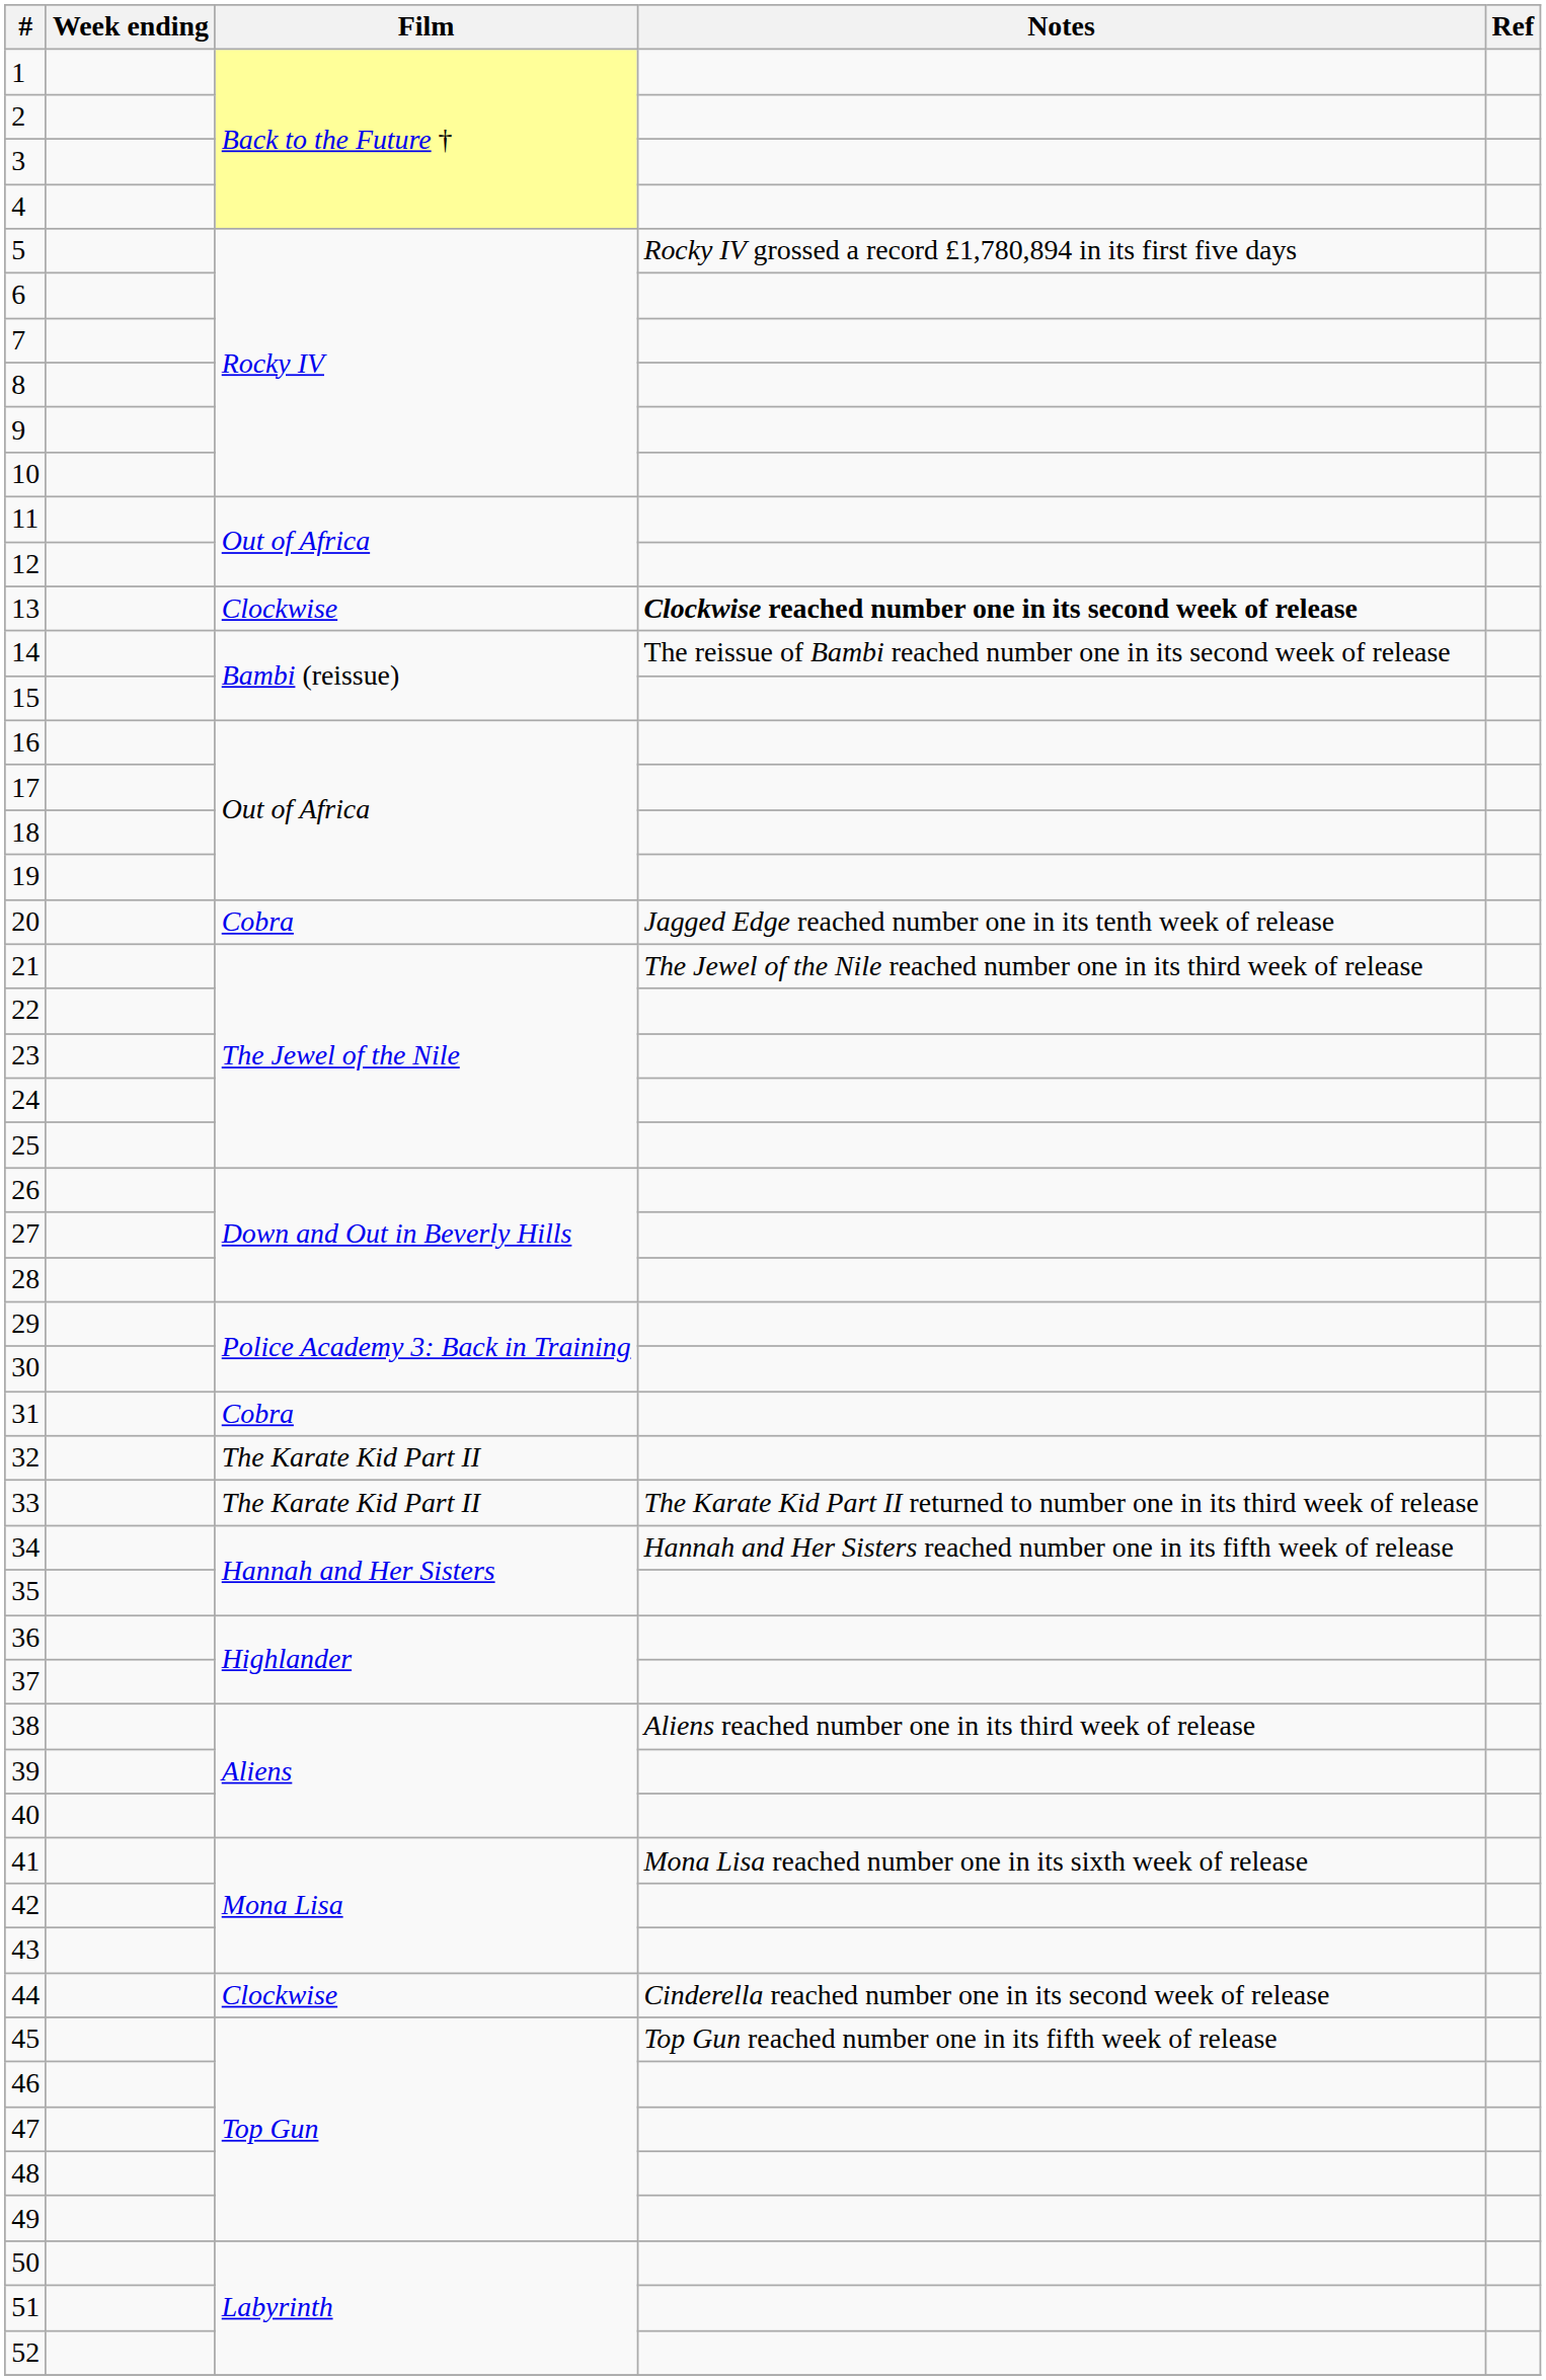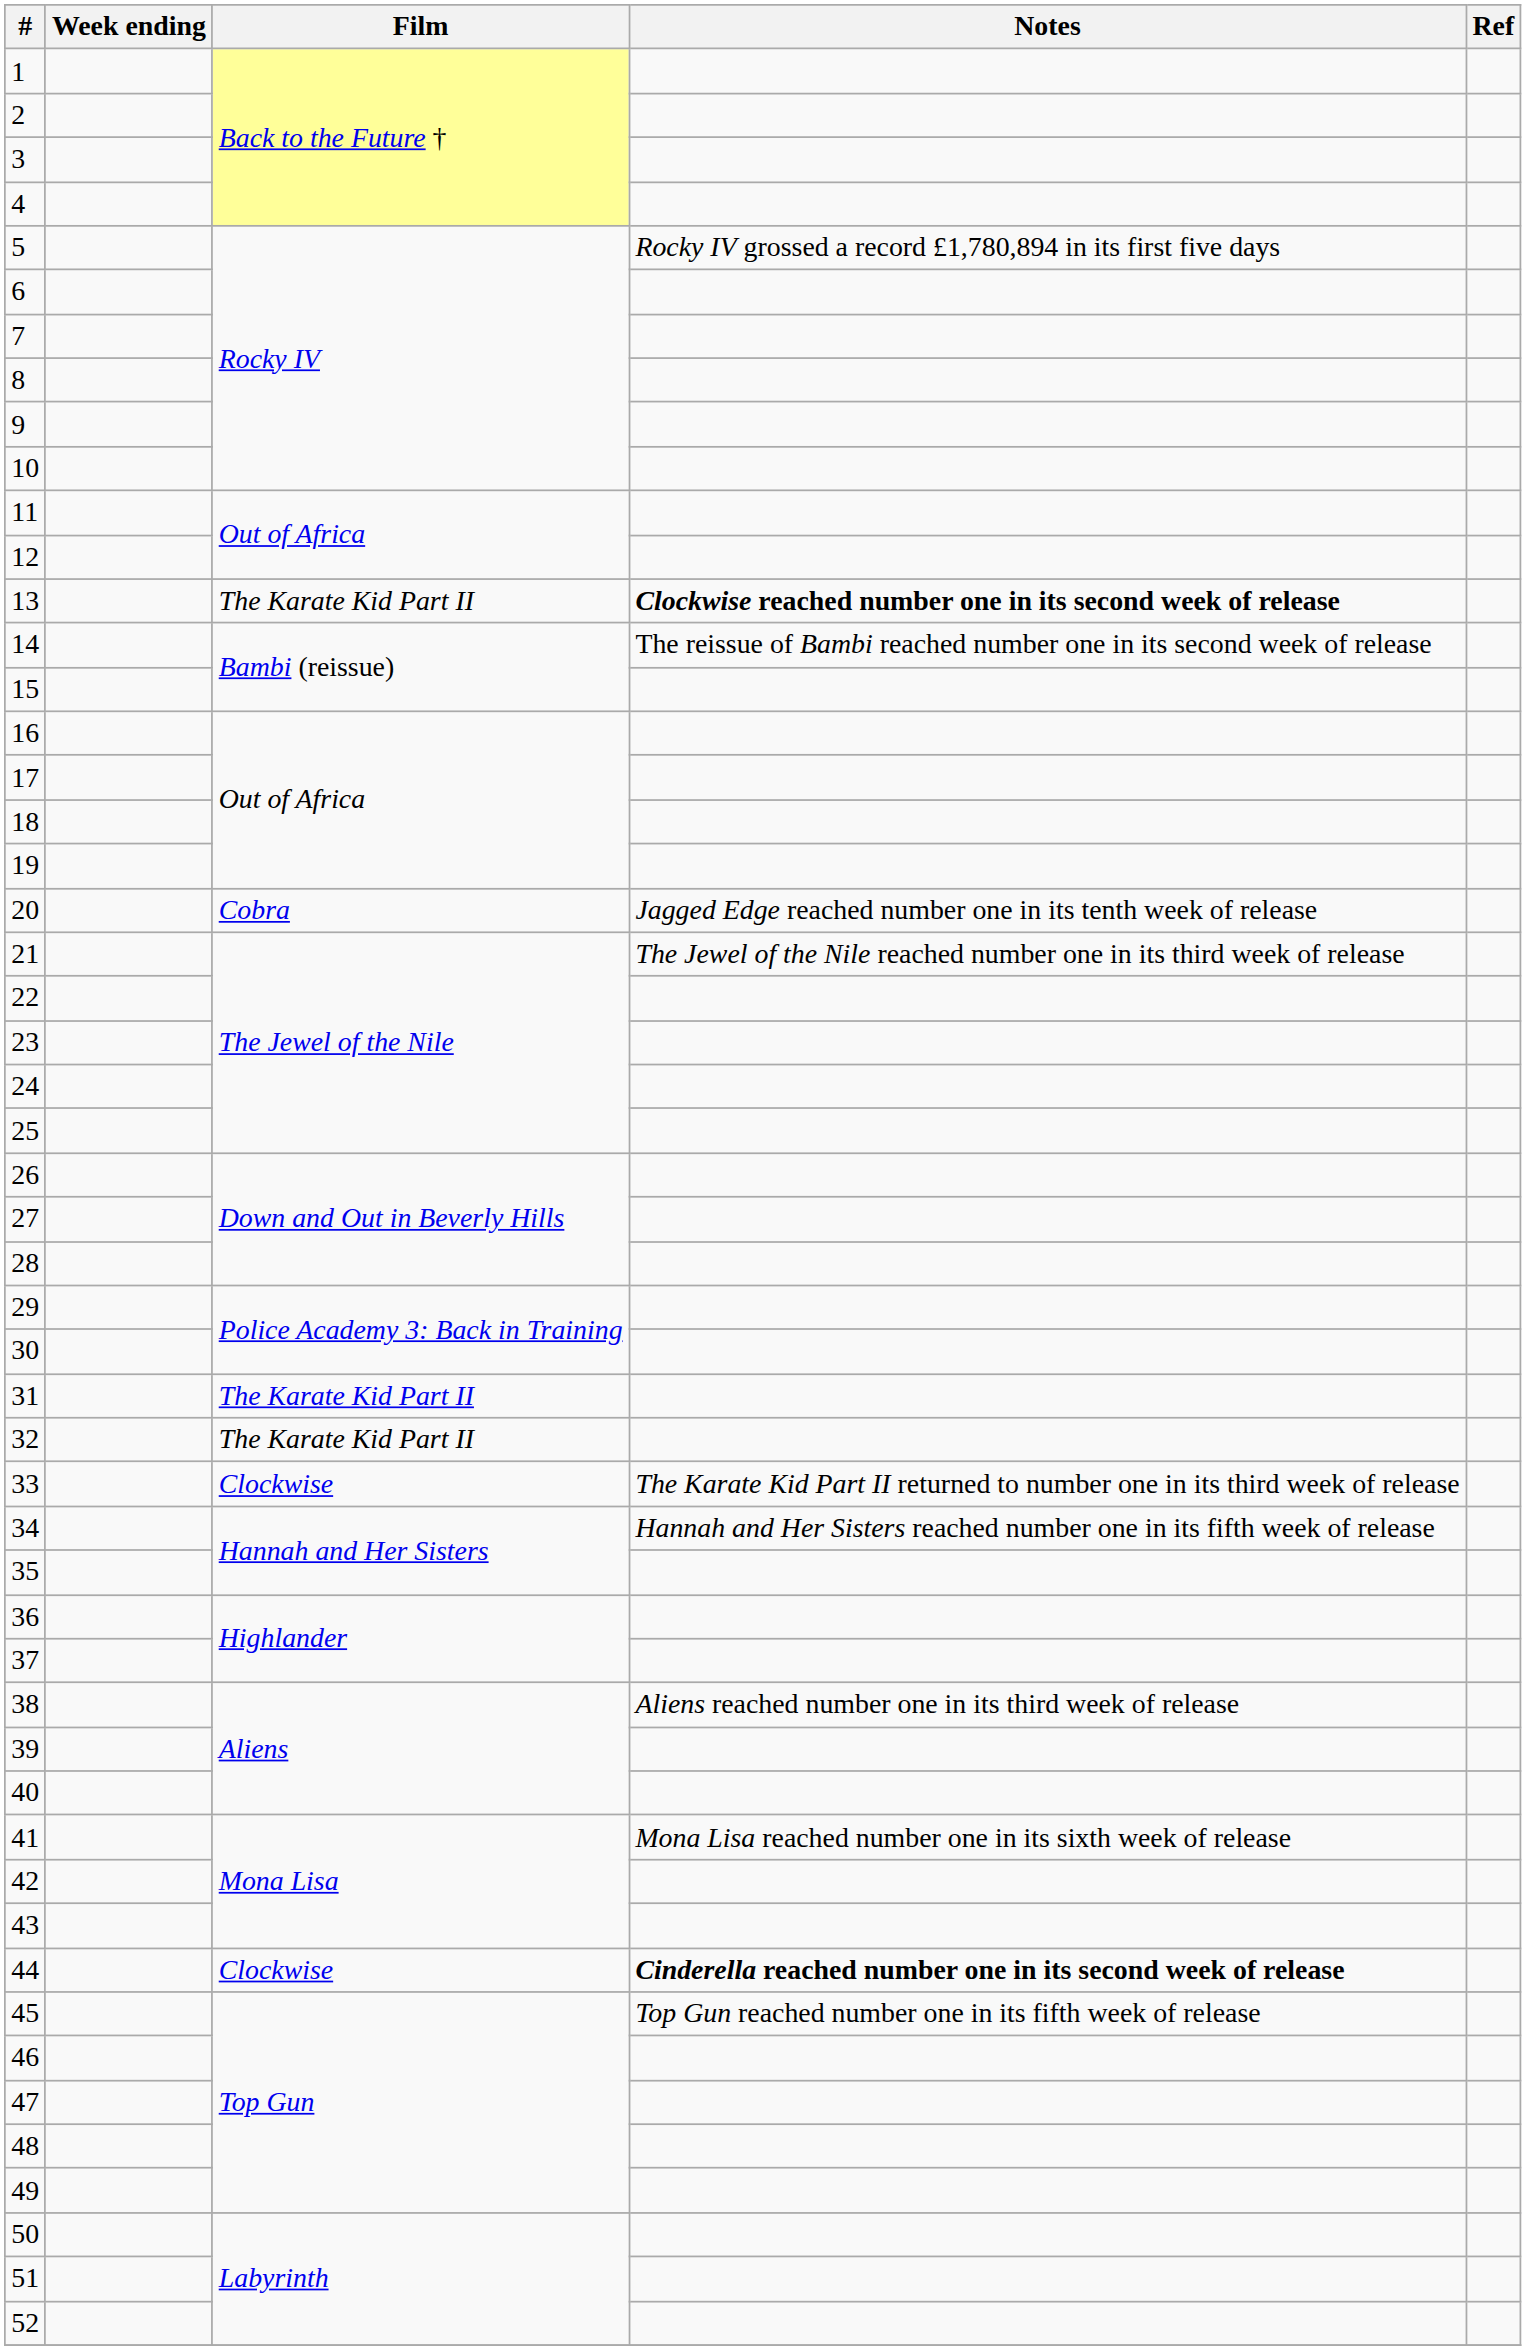13 | Film: Clockwise -> The Karate Kid Part II
31 | Film: Cobra -> The Karate Kid Part II
33 | Film: The Karate Kid Part II -> Clockwise
44 | Notes: normal -> bold
